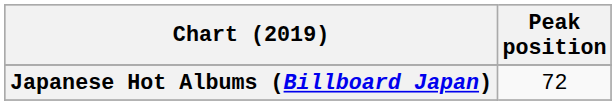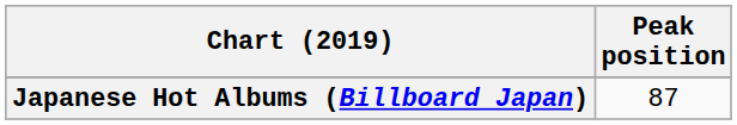Japanese Hot Albums (Billboard Japan) | Peak position: 72 -> 87
